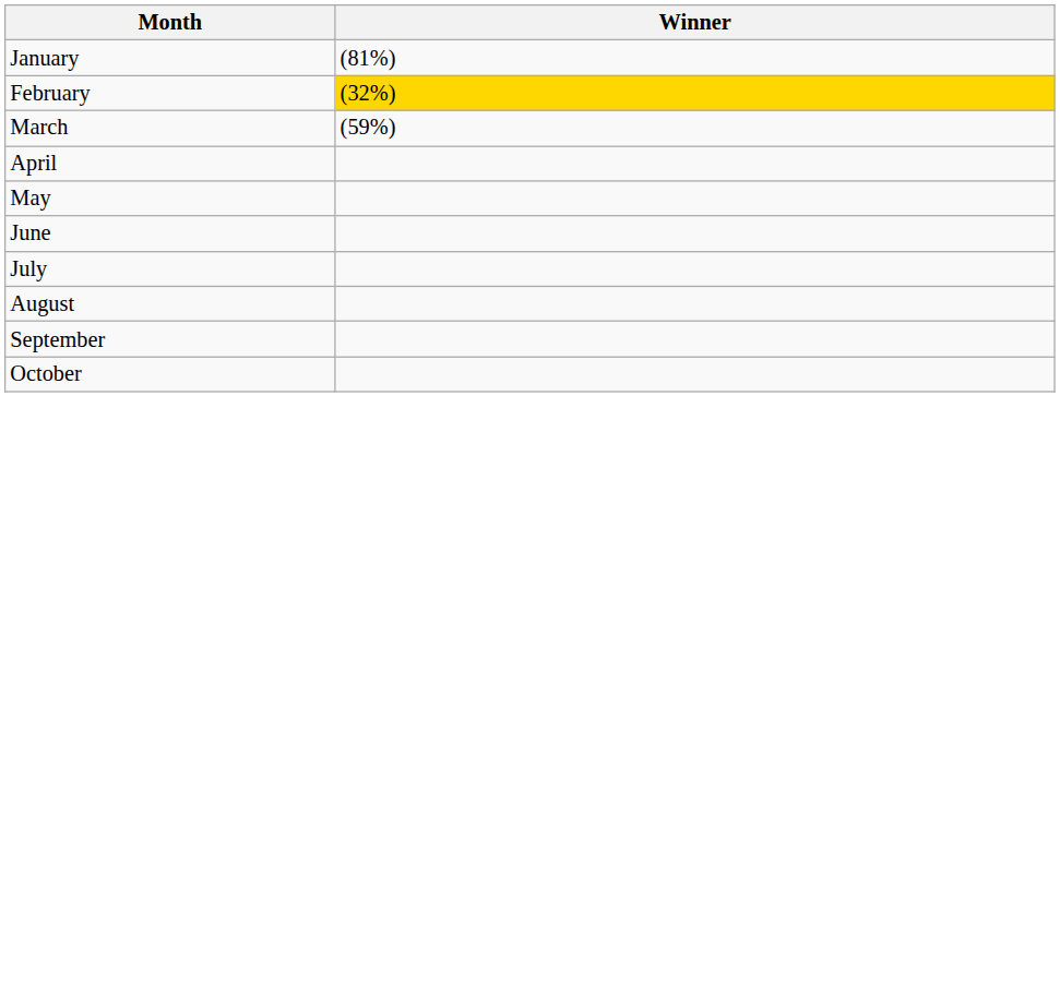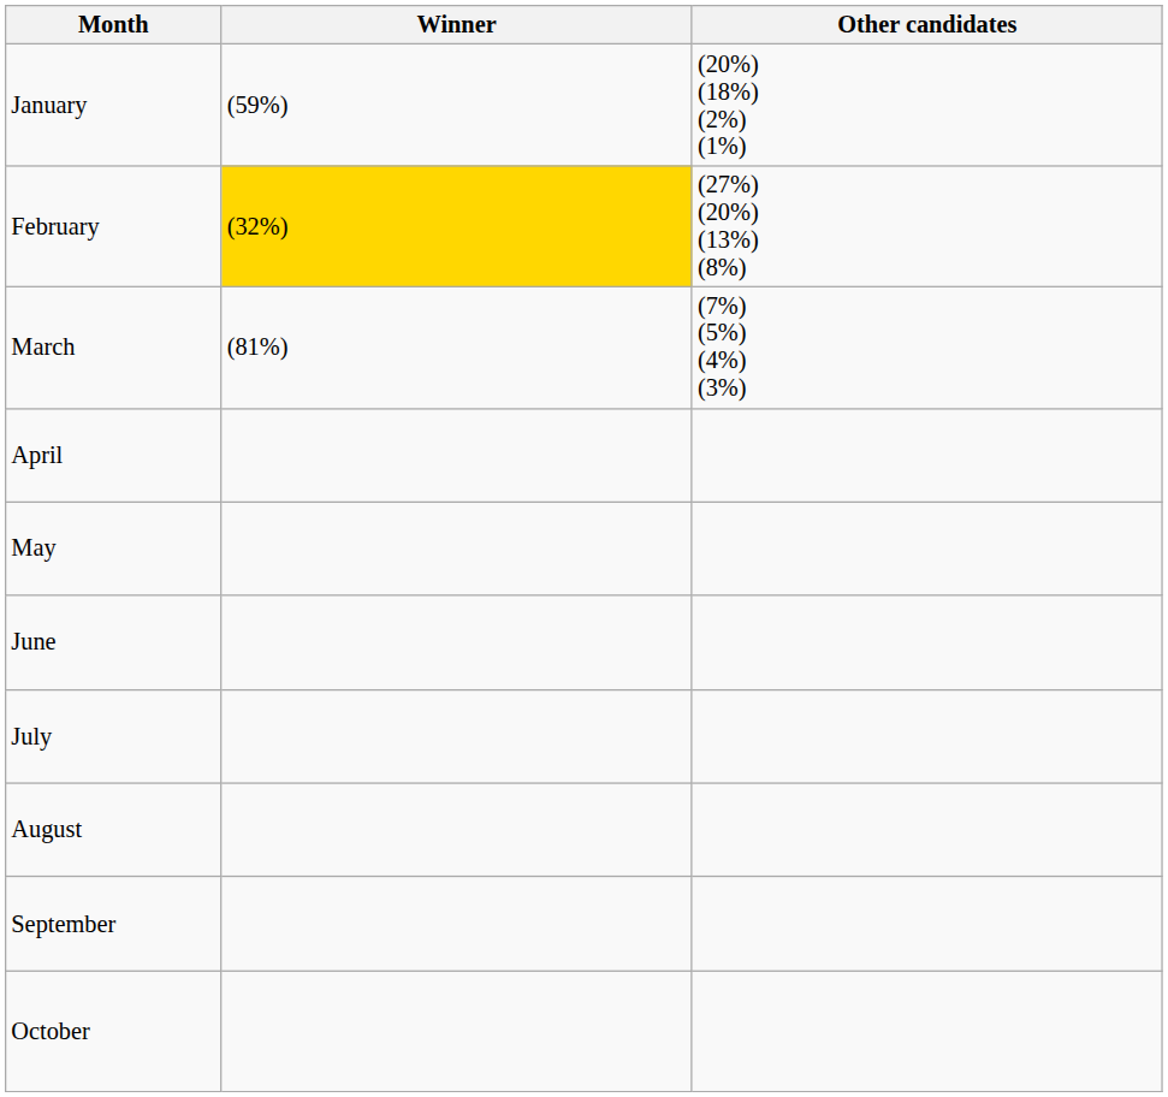+ column: Other candidates | (20%) (18%) (2%) (1%) | (27%) (20%) (13%) (8%) | (7%) (5%) (4%) (3%)
January | Winner: (81%) -> (59%)
March | Winner: (59%) -> (81%)
